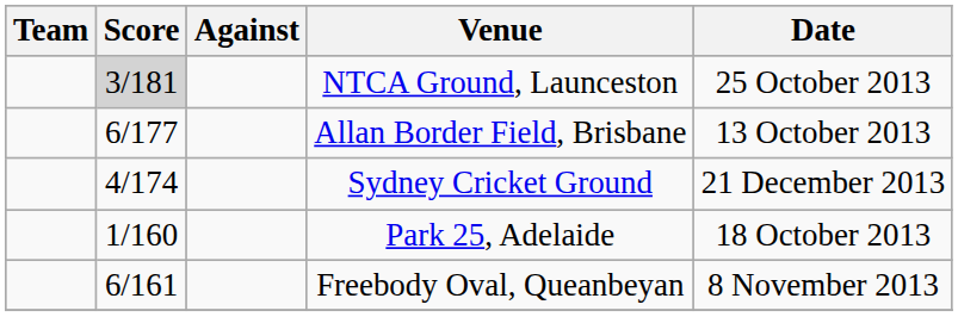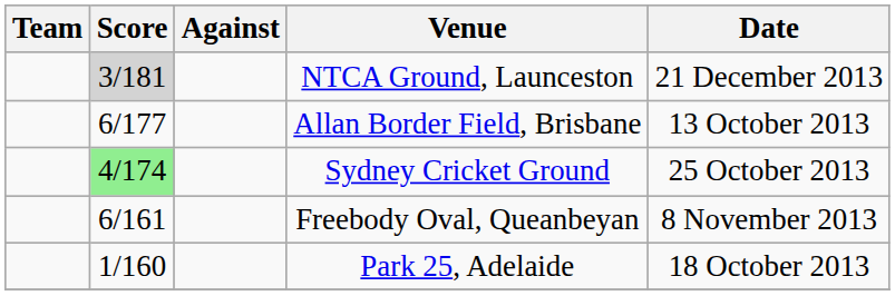NTCA Ground, Launceston | Date: 25 October 2013 -> 21 December 2013
Sydney Cricket Ground | Score: no background -> lightgreen background
Sydney Cricket Ground | Date: 21 December 2013 -> 25 October 2013
rows swapped: Freebody Oval, Queanbeyan <-> Park 25, Adelaide
